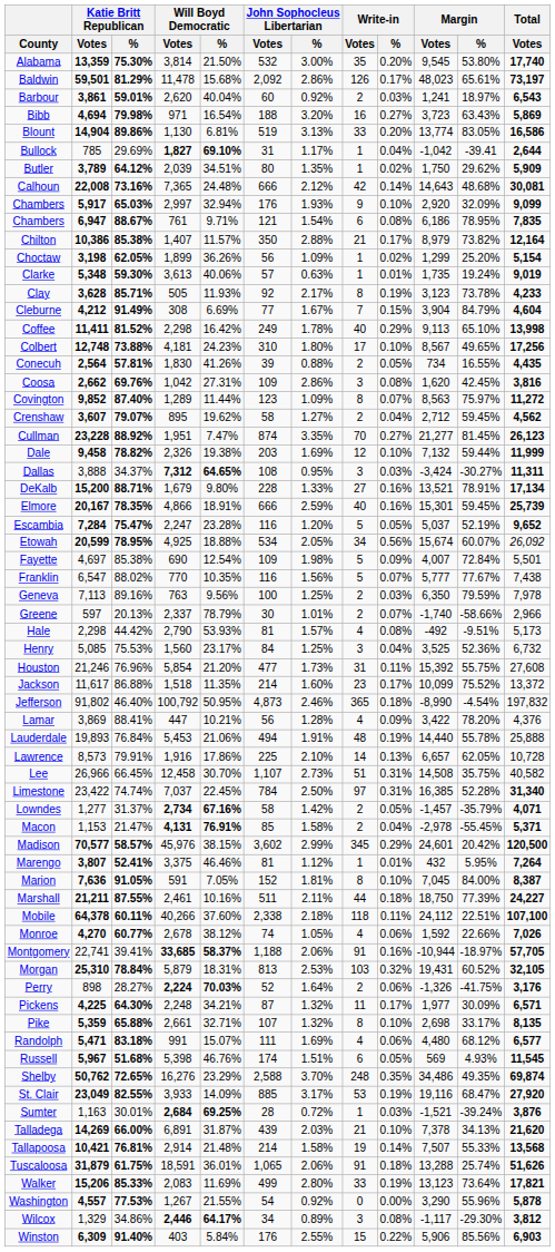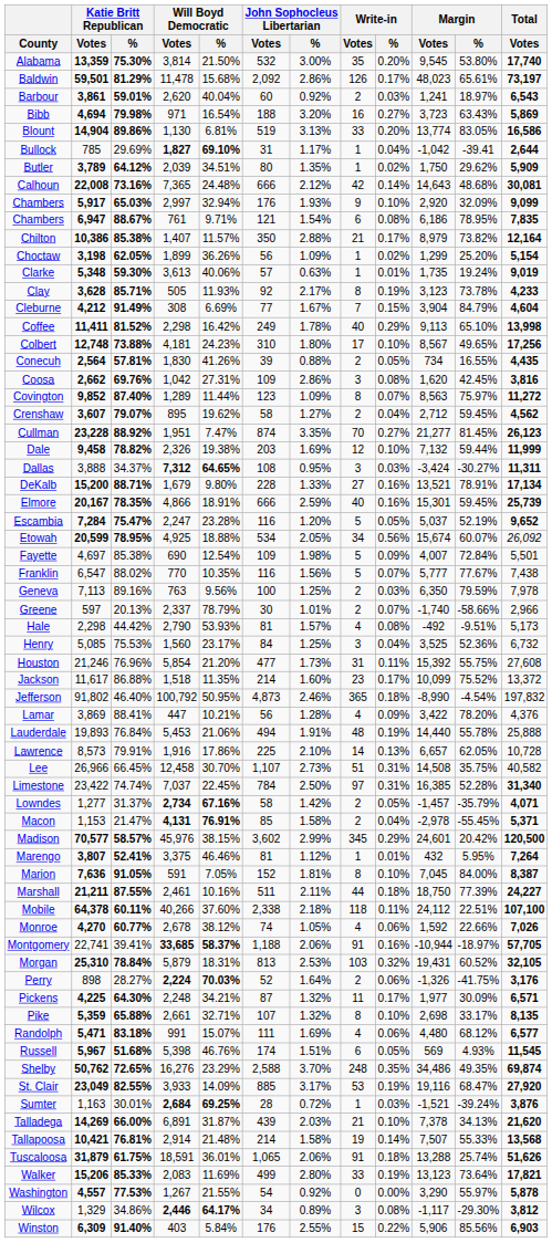Washington | Margin / %: 55.96% -> 55.97%
